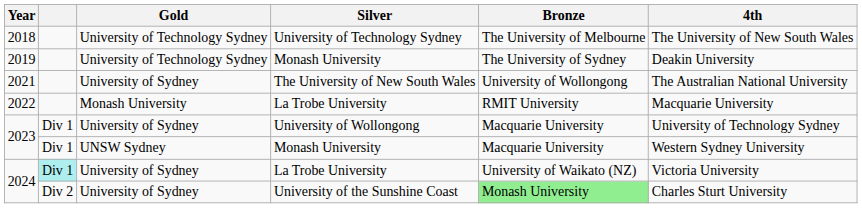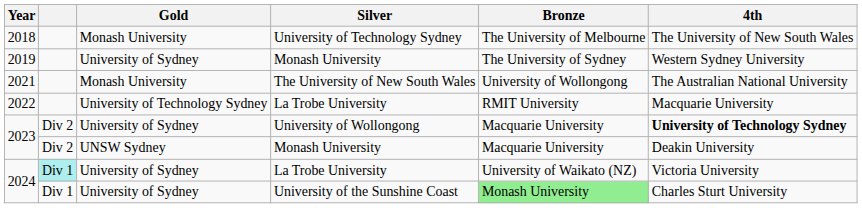2018 | Gold: University of Technology Sydney -> Monash University
2019 | Gold: University of Technology Sydney -> University of Sydney
2019 | 4th: Deakin University -> Western Sydney University
2021 | Gold: University of Sydney -> Monash University
2022 | Gold: Monash University -> University of Technology Sydney
2023 / University of Wollongong | column 2: Div 1 -> Div 2
2023 / University of Wollongong | 4th: normal -> bold
2023 / Monash University | column 2: Div 1 -> Div 2
2023 / Monash University | 4th: Western Sydney University -> Deakin University
2024 / University of the Sunshine Coast | column 2: Div 2 -> Div 1
